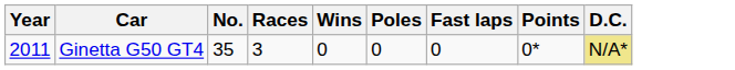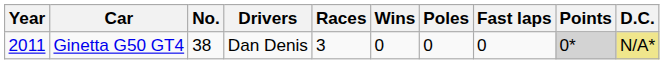+ column: Drivers | Dan Denis
Ginetta G50 GT4 | No.: 35 -> 38
Ginetta G50 GT4 | Points: no background -> lightgrey background
